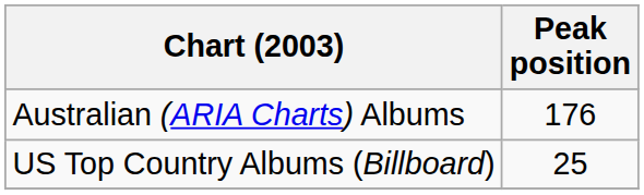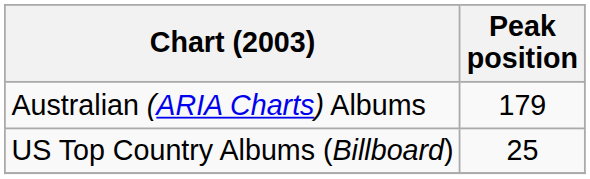Australian (ARIA Charts) Albums | Peak position: 176 -> 179
